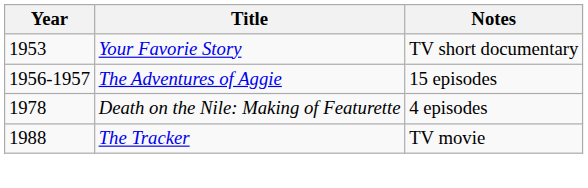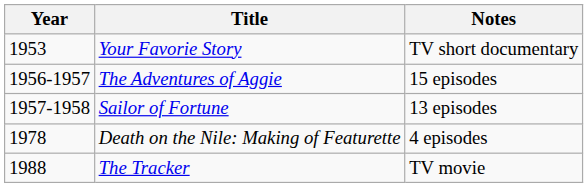+ row: 1957-1958 | Sailor of Fortune | 13 episodes
